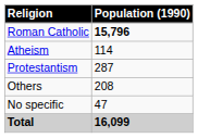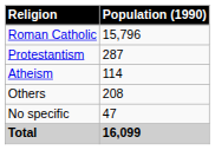Roman Catholic | Population (1990): bold -> normal
rows swapped: Protestantism <-> Atheism
